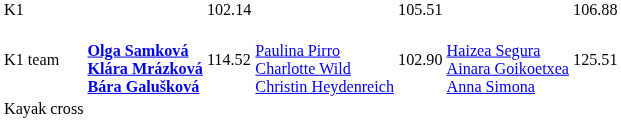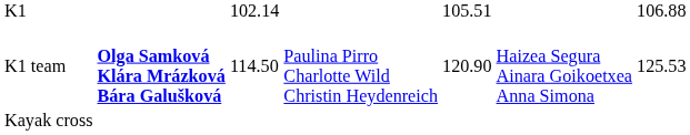K1 team | column 3: 114.52 -> 114.50
K1 team | column 5: 102.90 -> 120.90
K1 team | column 7: 125.51 -> 125.53
